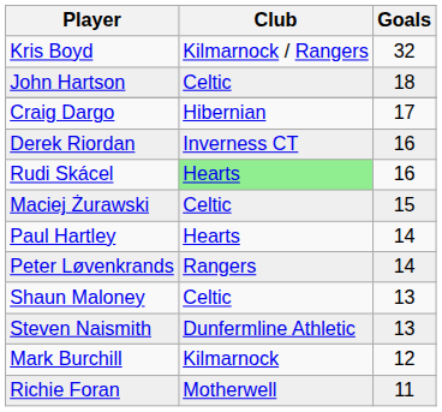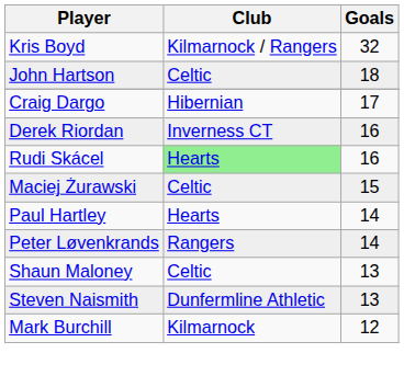- row: Richie Foran | Motherwell | 11
